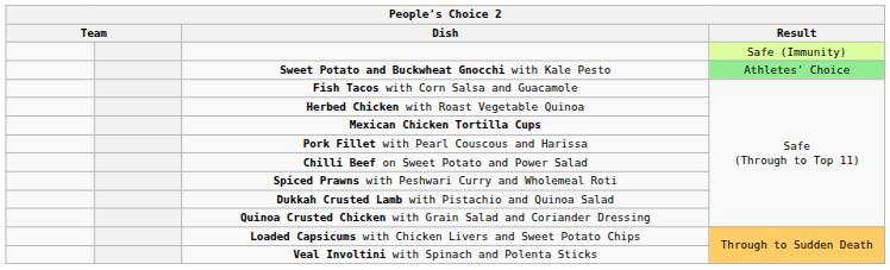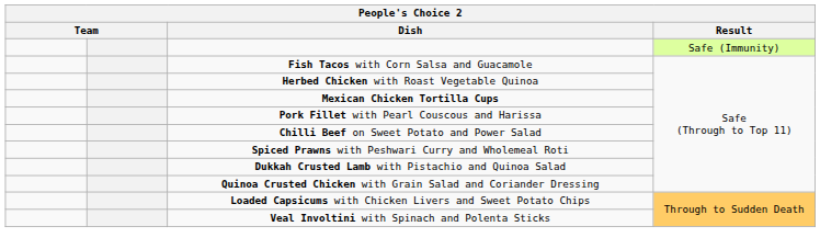- row: Sweet Potato and Buckwheat Gnocchi with Kale Pesto | Athletes' Choice
